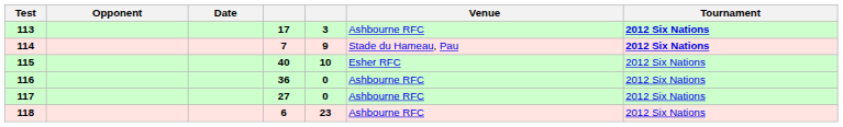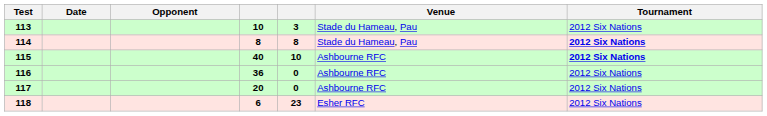columns swapped: Date <-> Opponent
113 | column 4: 17 -> 10
113 | Venue: Ashbourne RFC -> Stade du Hameau, Pau
113 | Tournament: bold -> normal
114 | column 4: 7 -> 8
114 | column 5: 9 -> 8
115 | Venue: Esher RFC -> Ashbourne RFC
115 | Tournament: normal -> bold
117 | column 4: 27 -> 20
118 | Venue: Ashbourne RFC -> Esher RFC
